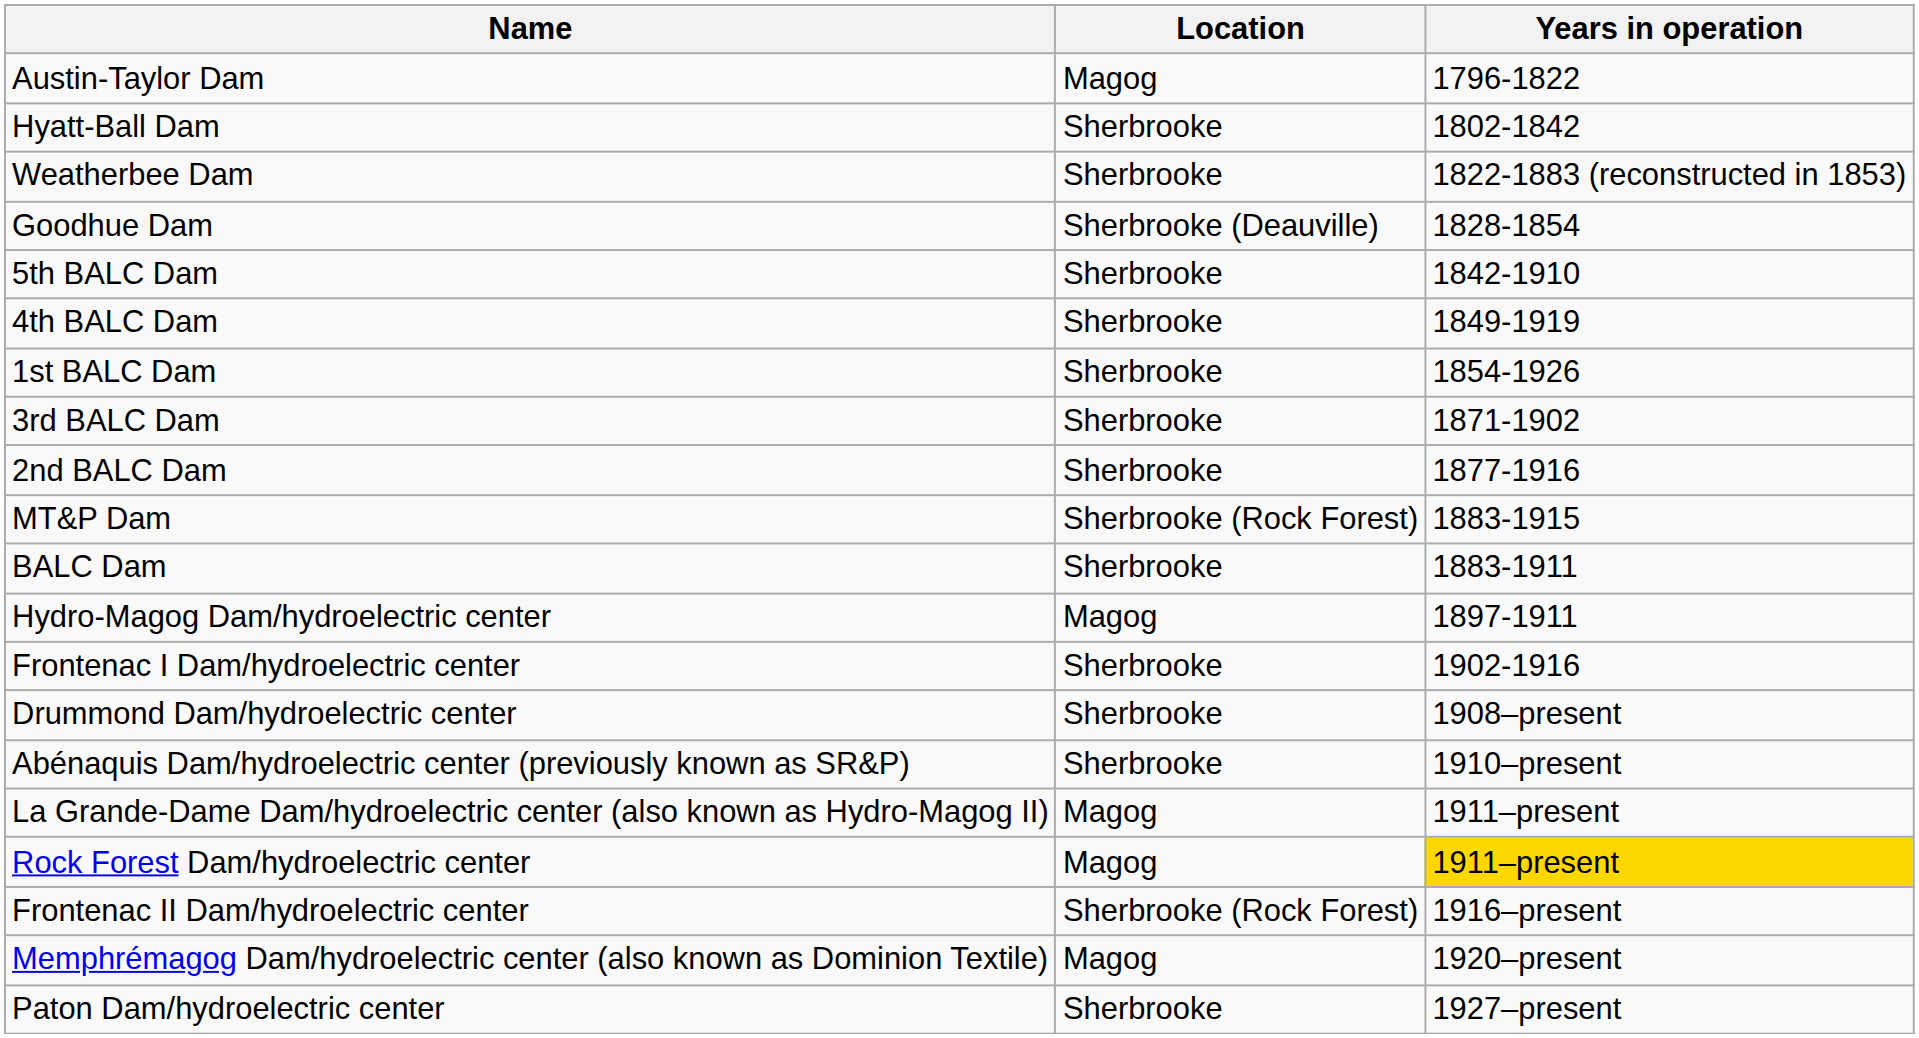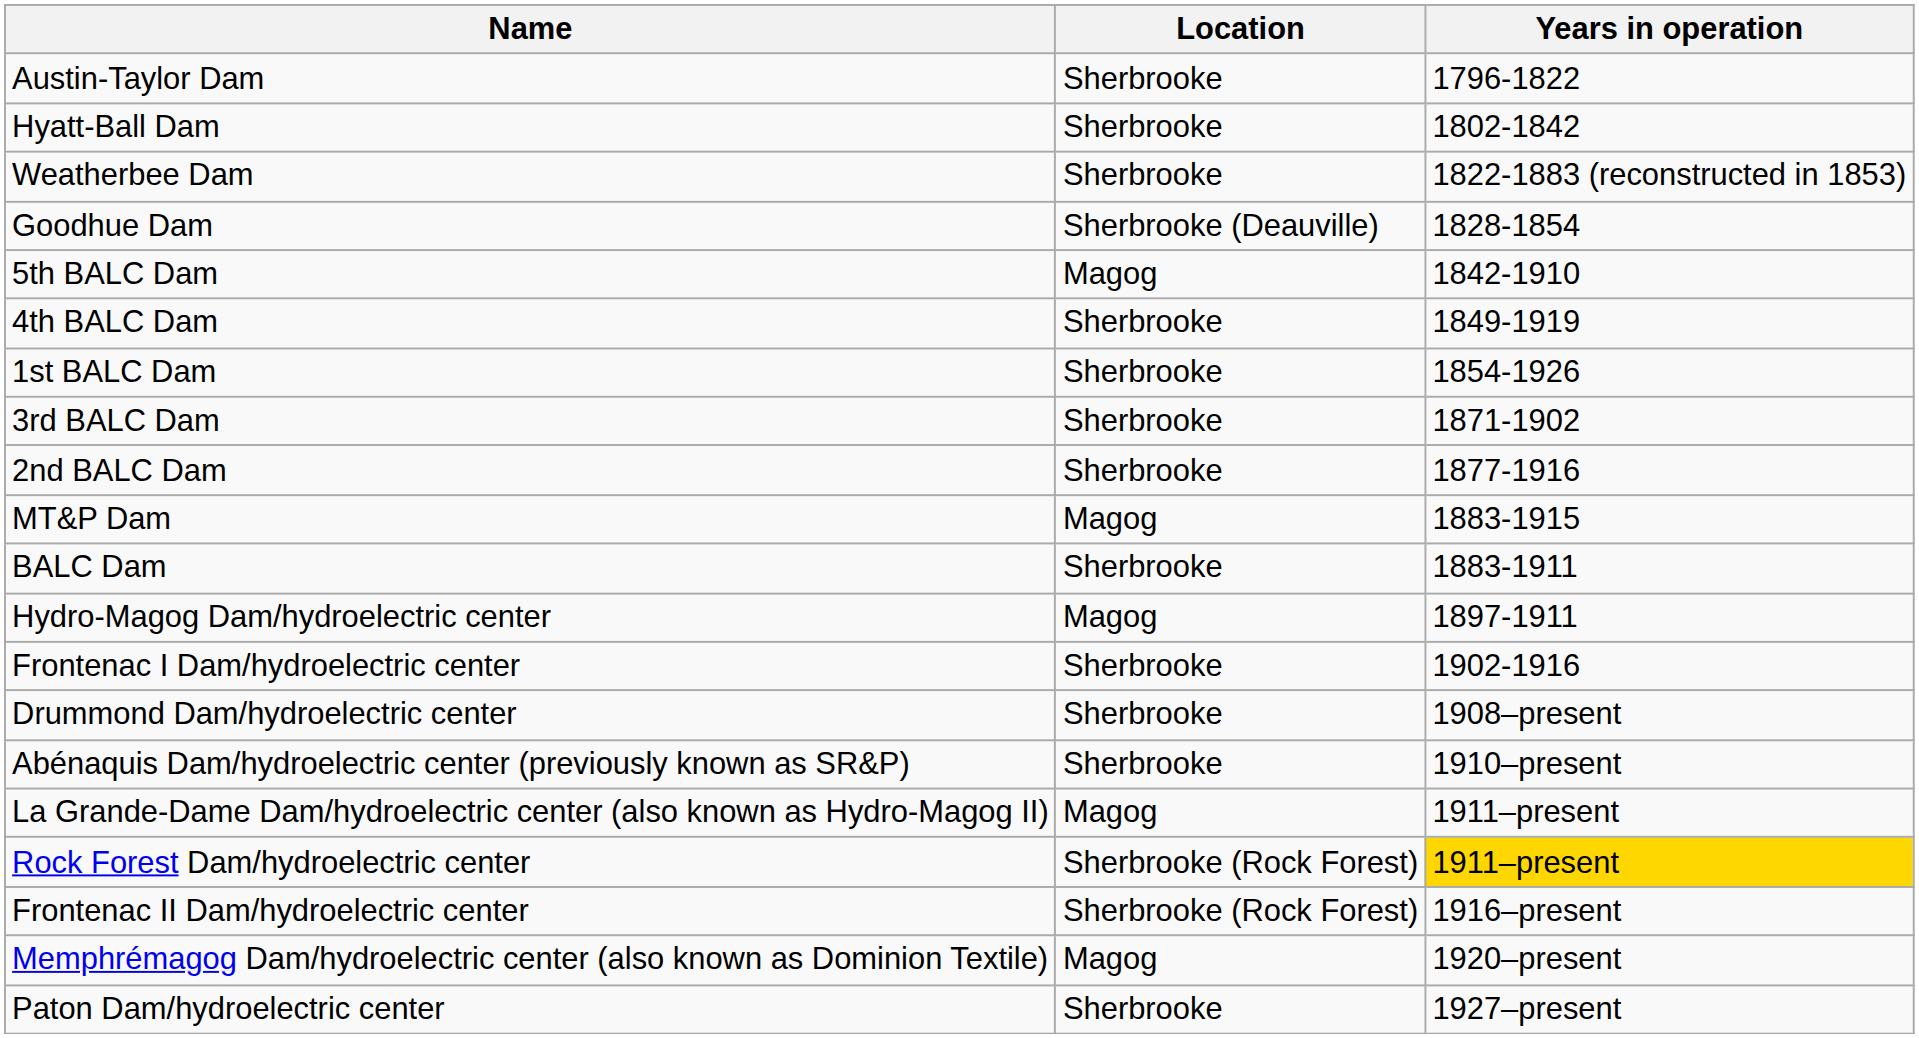Austin-Taylor Dam | Location: Magog -> Sherbrooke
5th BALC Dam | Location: Sherbrooke -> Magog
MT&P Dam | Location: Sherbrooke (Rock Forest) -> Magog
Rock Forest Dam/hydroelectric center | Location: Magog -> Sherbrooke (Rock Forest)
